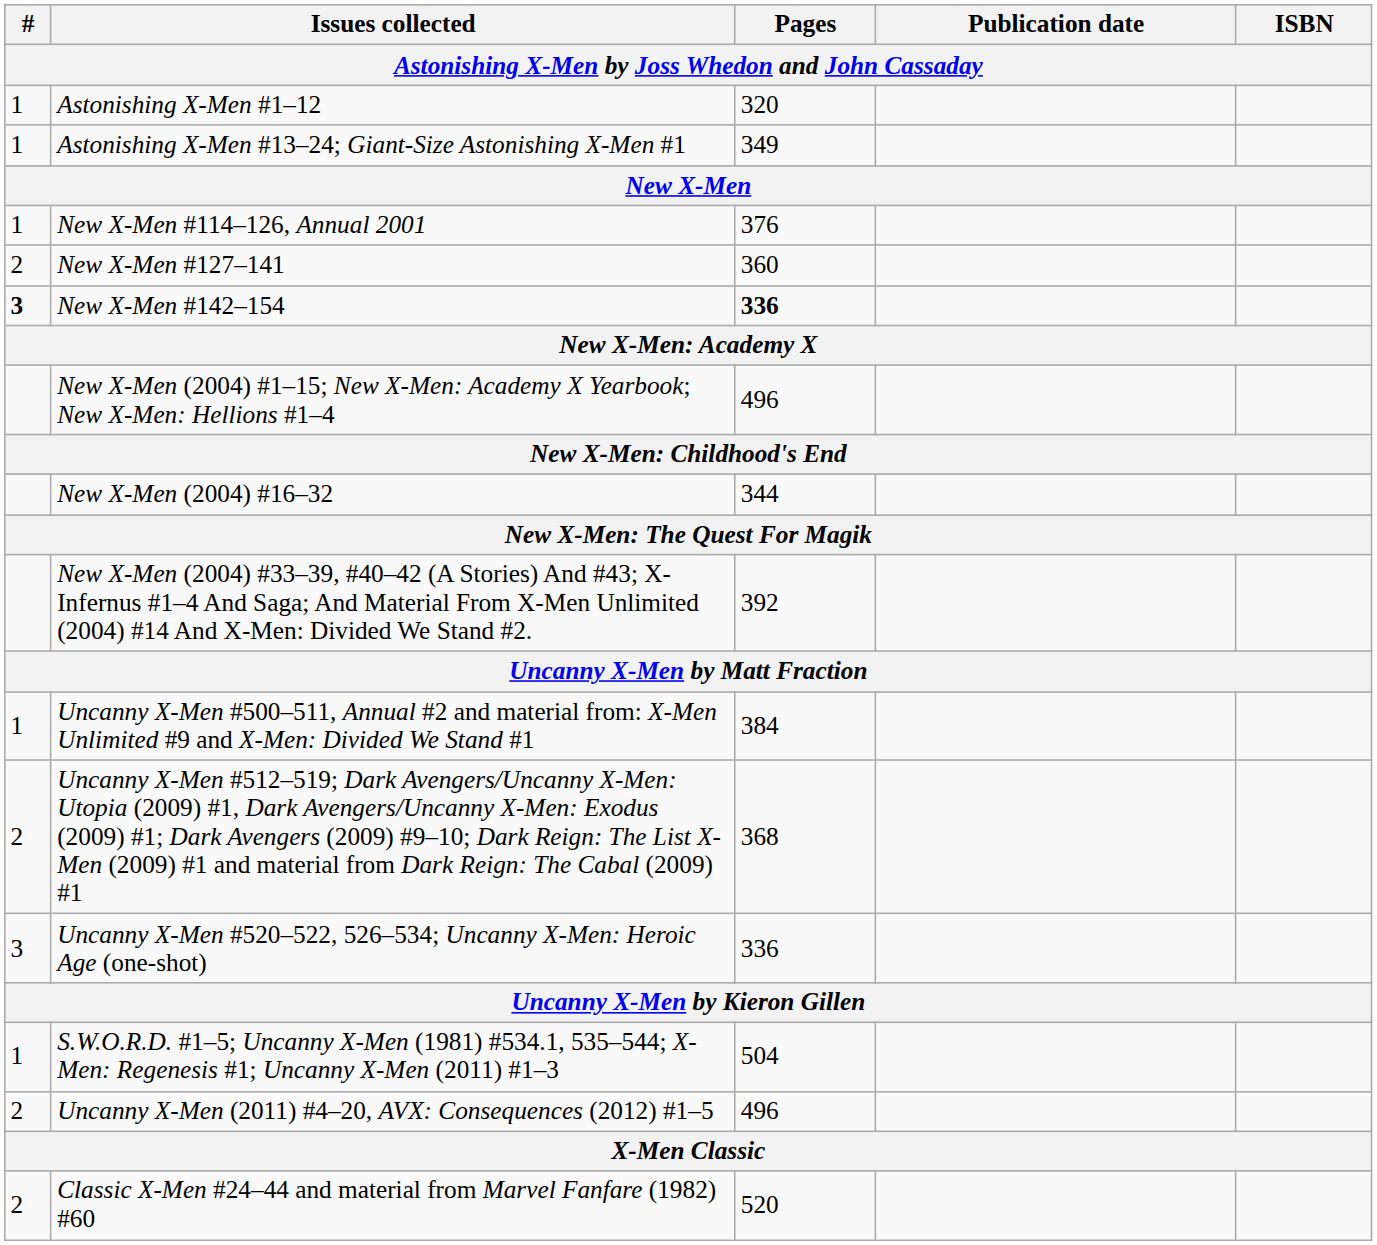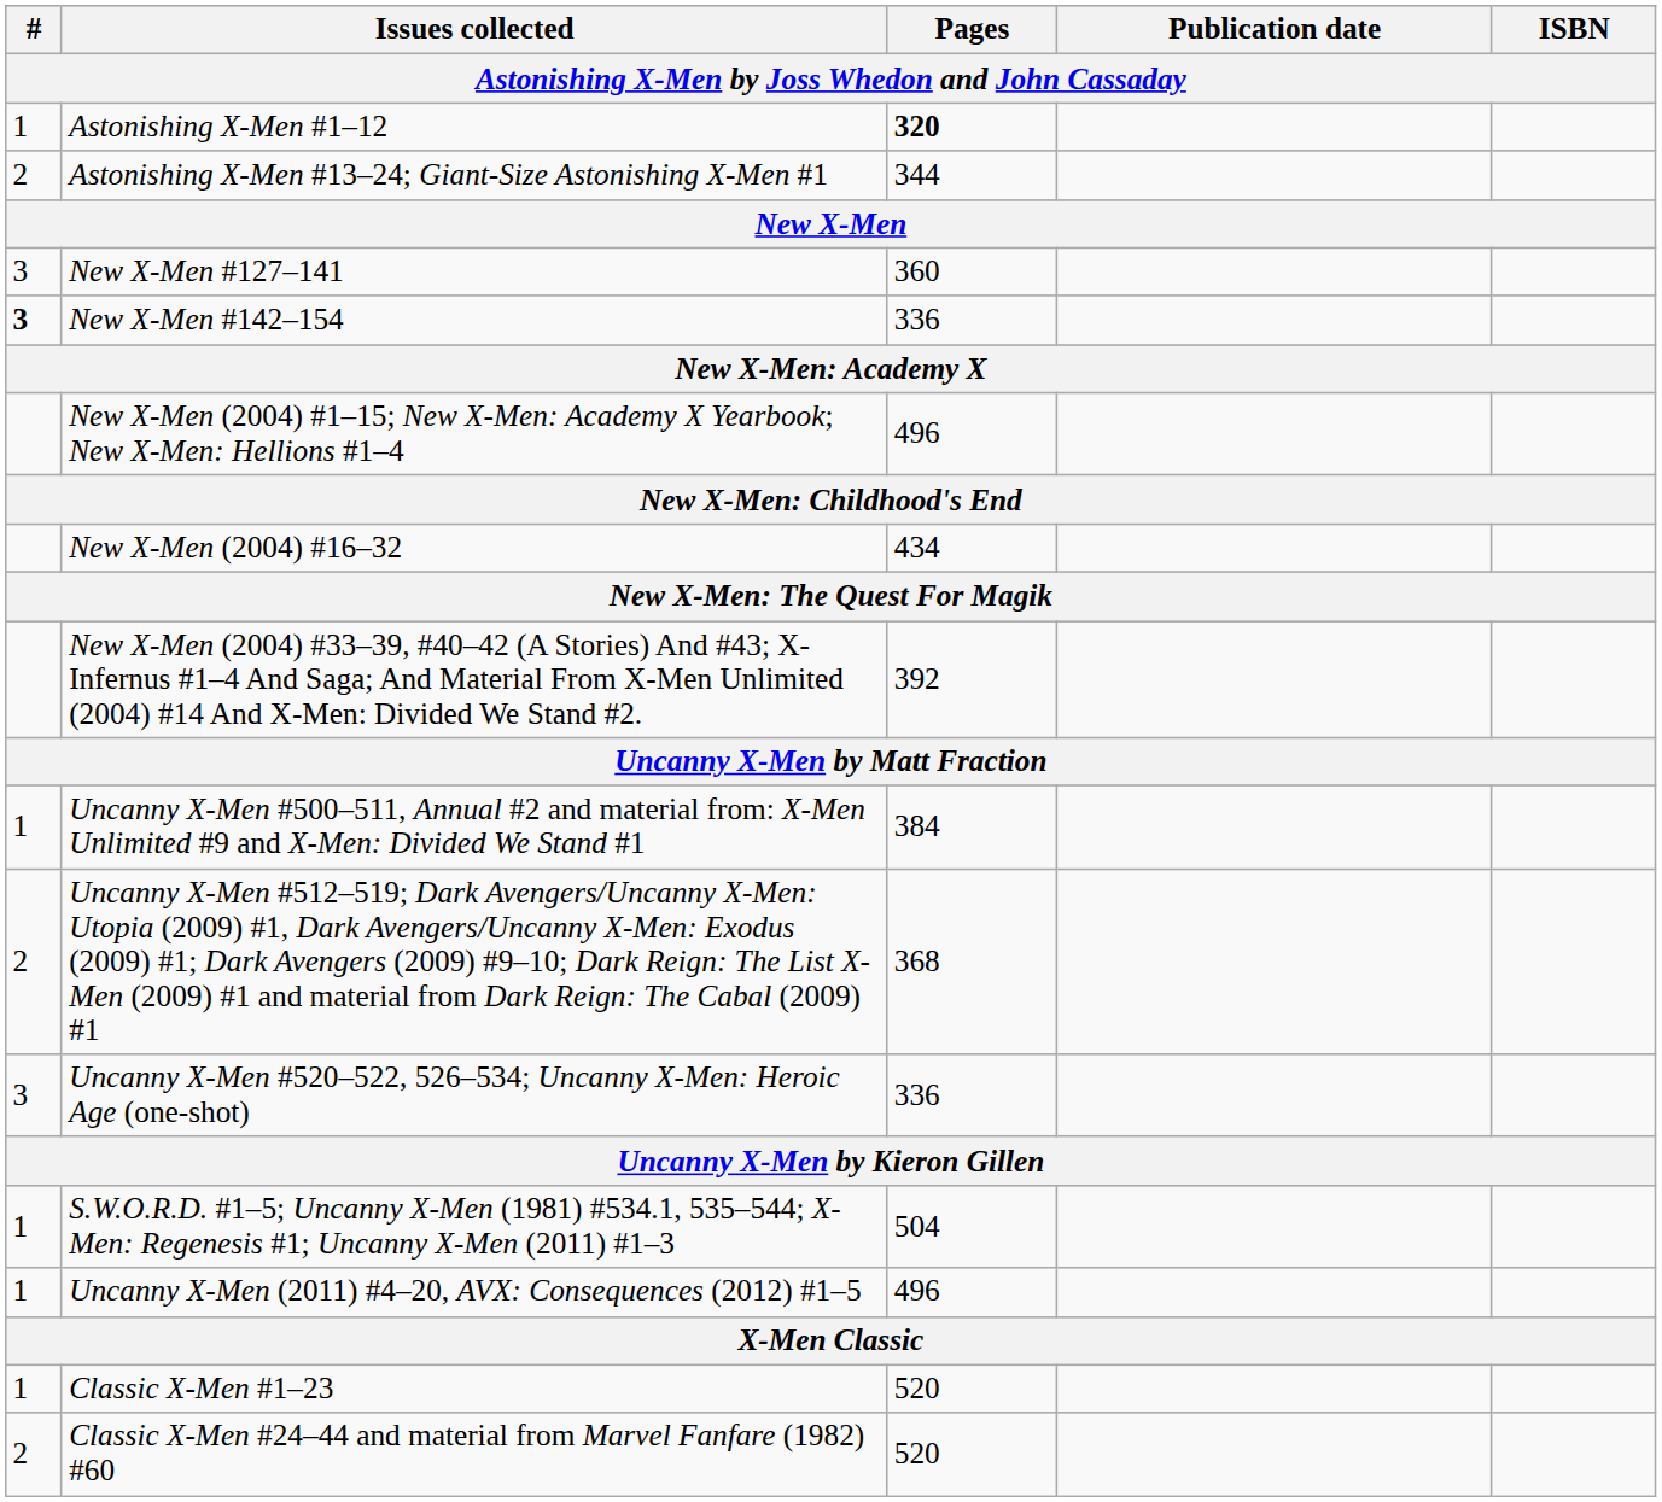Astonishing X-Men #1–12 | Pages: normal -> bold
Astonishing X-Men #13–24; Giant-Size Astonishing X-Men #1 | #: 1 -> 2
Astonishing X-Men #13–24; Giant-Size Astonishing X-Men #1 | Pages: 349 -> 344
- row: 1 | New X-Men #114–126, Annual 2001 | 376
New X-Men #127–141 | #: 2 -> 3
New X-Men #142–154 | Pages: bold -> normal
New X-Men (2004) #16–32 | Pages: 344 -> 434
Uncanny X-Men (2011) #4–20, AVX: Consequences (2012) #1–5 | #: 2 -> 1
+ row: 1 | Classic X-Men #1–23 | 520
